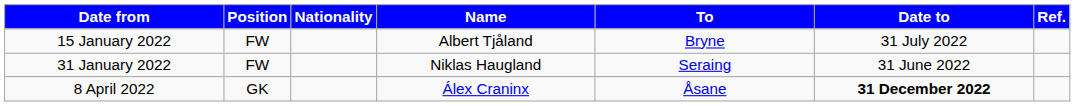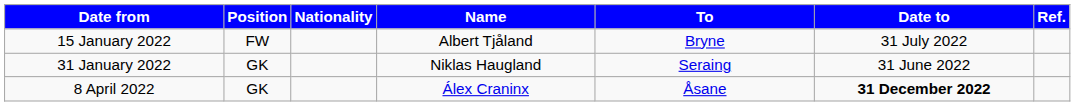31 January 2022 | Position: FW -> GK
